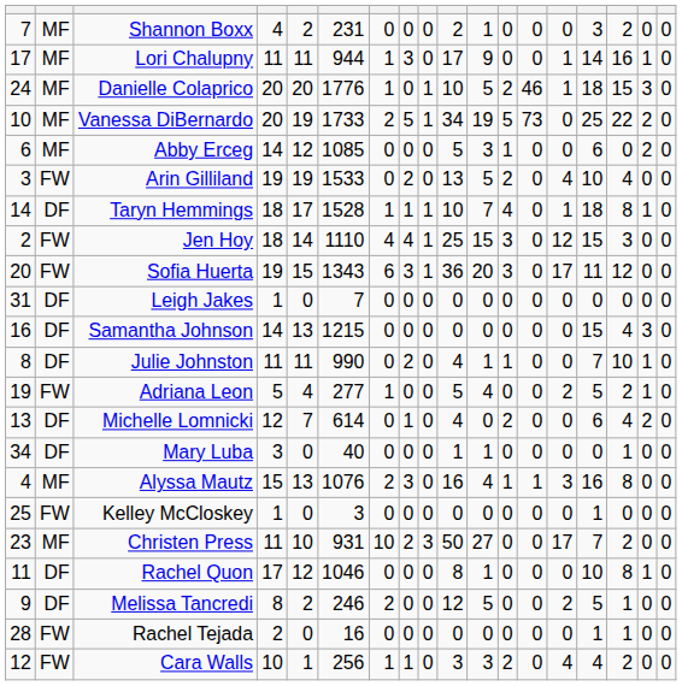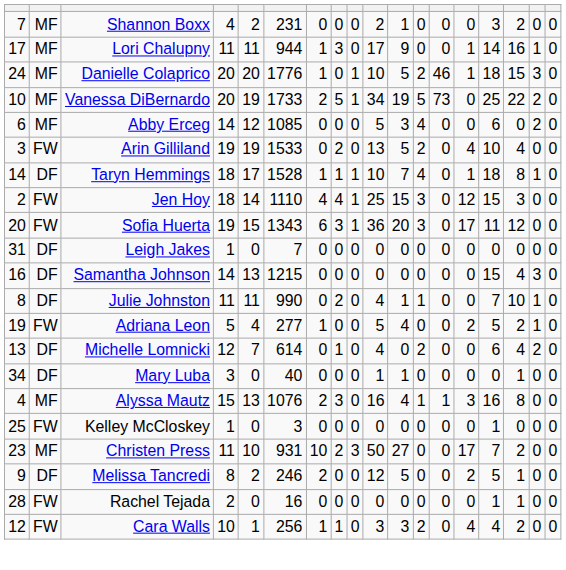Abby Erceg | column 12: 1 -> 4
- row: 11 | DF | Rachel Quon | 17 | 12 | 1046 | 0 | 0 | 0 | 8 | 1 | 0 | 0 | 0 | 10 | 8 | 1 | 0
